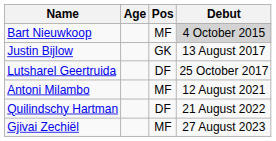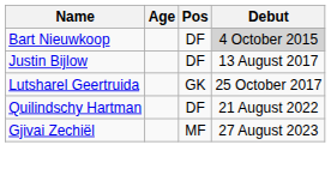Bart Nieuwkoop | Pos: MF -> DF
Justin Bijlow | Pos: GK -> DF
Lutsharel Geertruida | Pos: DF -> GK
- row: Antoni Milambo | MF | 12 August 2021
